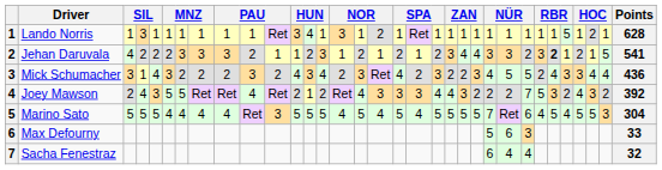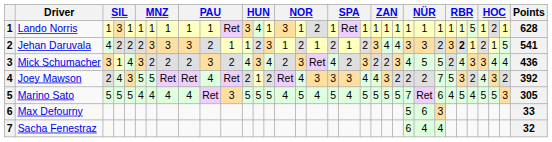Marino Sato | Points: 304 -> 305
